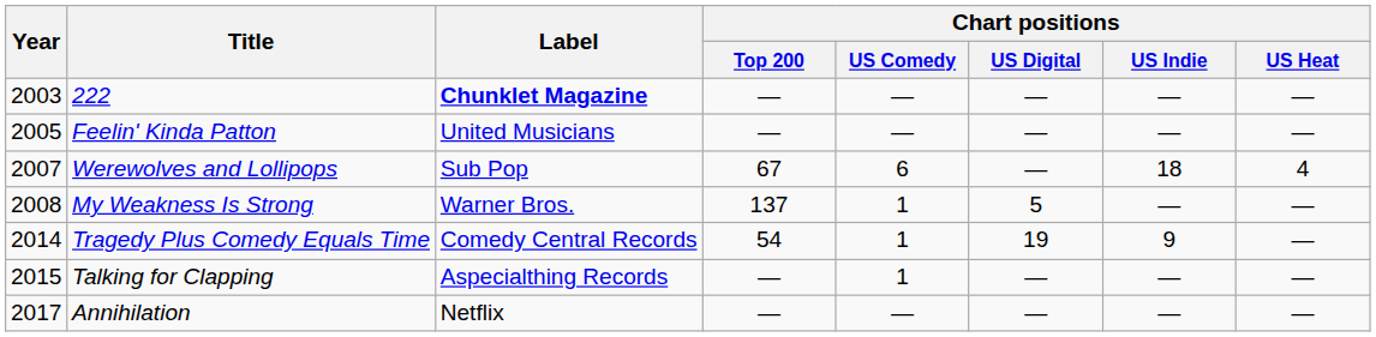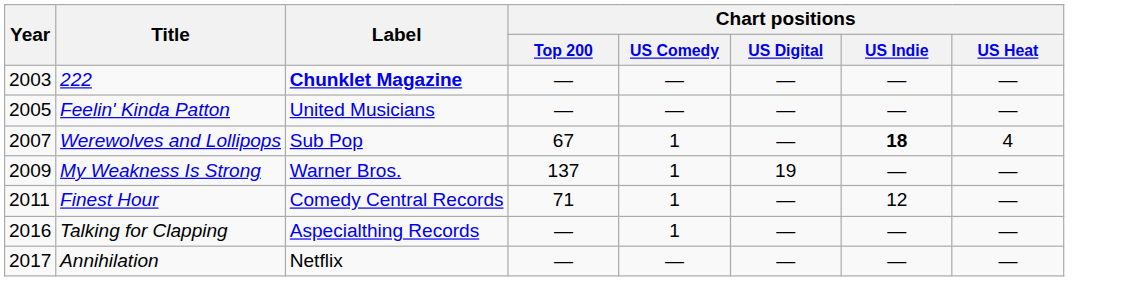Werewolves and Lollipops | Chart positions / US Comedy: 6 -> 1
Werewolves and Lollipops | Chart positions / US Indie: normal -> bold
My Weakness Is Strong | Year: 2008 -> 2009
My Weakness Is Strong | Chart positions / US Digital: 5 -> 19
+ row: 2011 | Finest Hour | Comedy Central Records | 71 | 1 | — | 12 | —
- row: 2014 | Tragedy Plus Comedy Equals Time | Comedy Central Records | 54 | 1 | 19 | 9 | —
Talking for Clapping | Year: 2015 -> 2016
